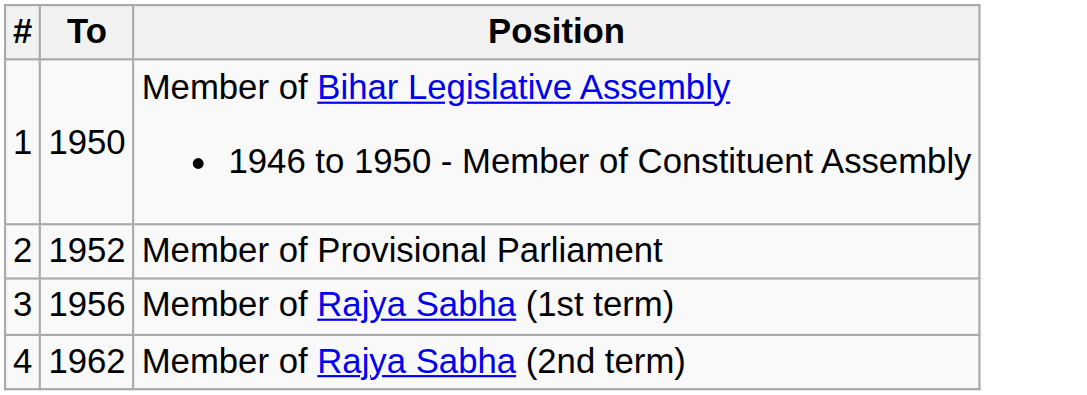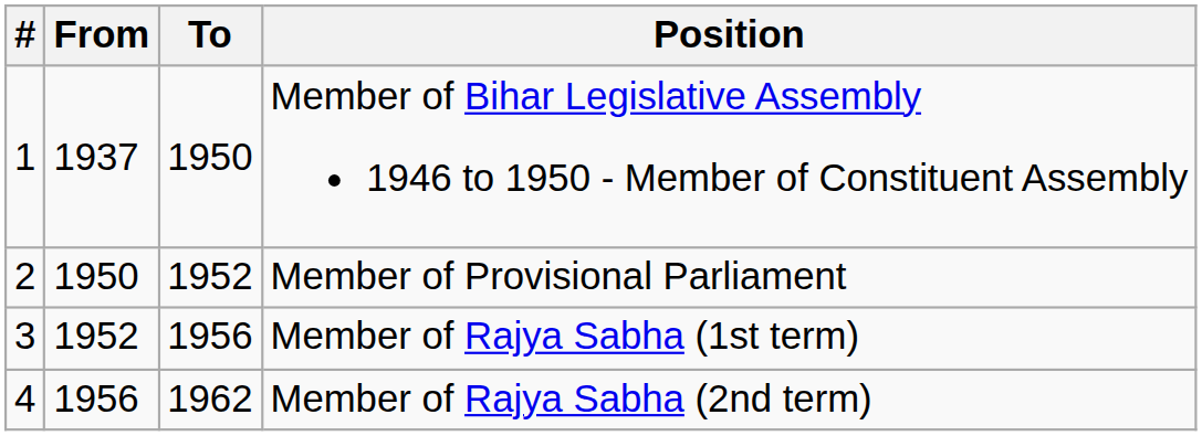+ column: From | 1937 | 1950 | 1952 | 1956
